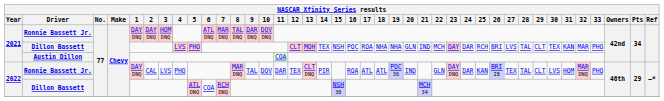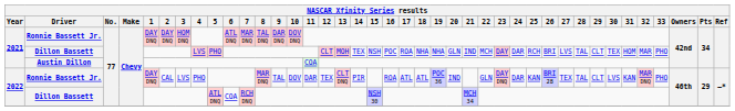2021 / Dillon Bassett | 31: KAN -> HOM
2022 / Ronnie Bassett Jr. | 31: HOM -> KAN
